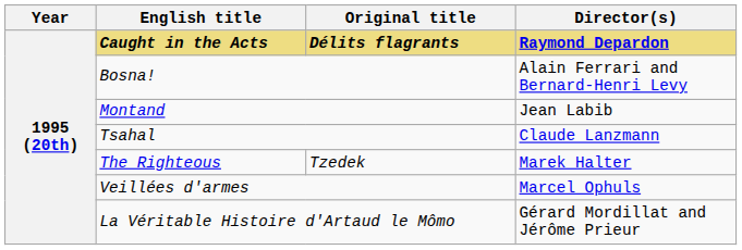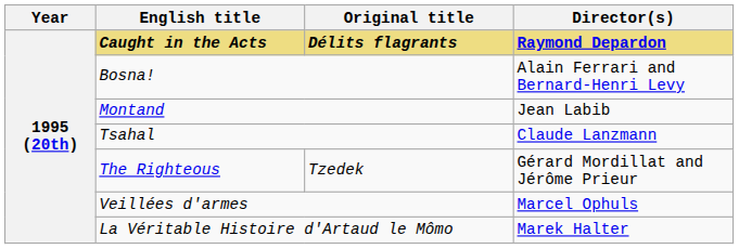The Righteous | Director(s): Marek Halter -> Gérard Mordillat and Jérôme Prieur
La Véritable Histoire d'Artaud le Mômo | Director(s): Gérard Mordillat and Jérôme Prieur -> Marek Halter
